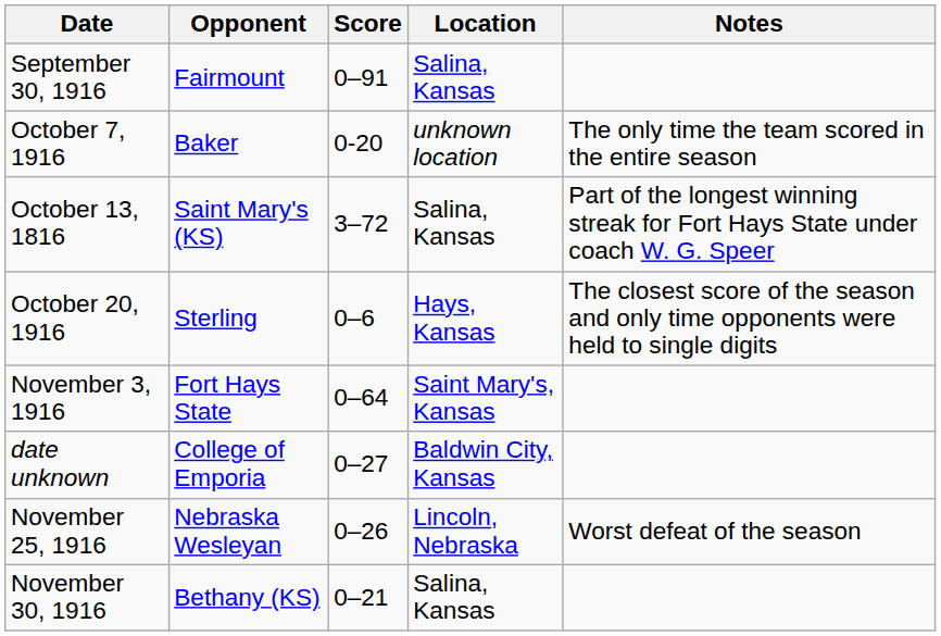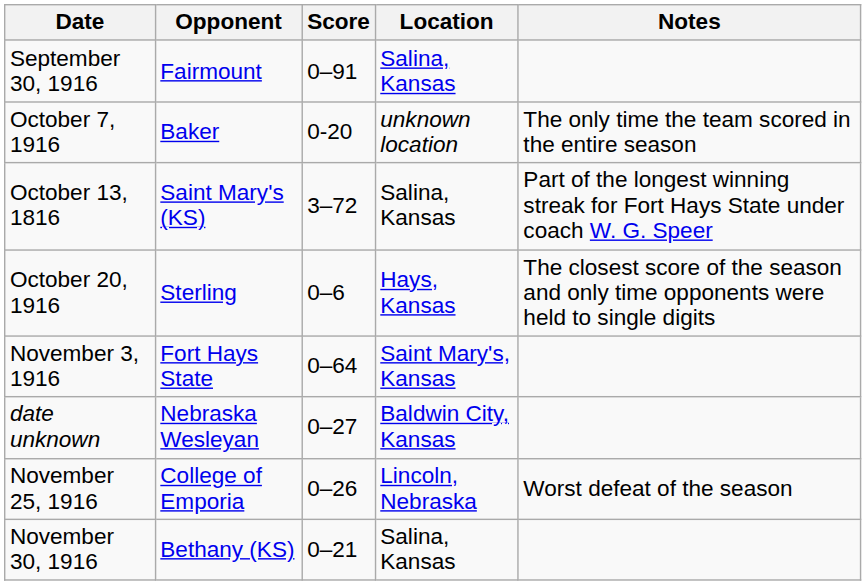date unknown | Opponent: College of Emporia -> Nebraska Wesleyan
November 25, 1916 | Opponent: Nebraska Wesleyan -> College of Emporia
